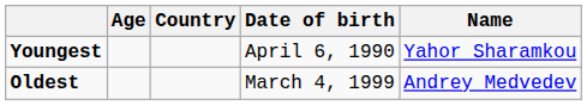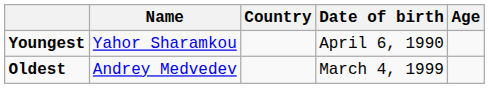columns swapped: Name <-> Age
